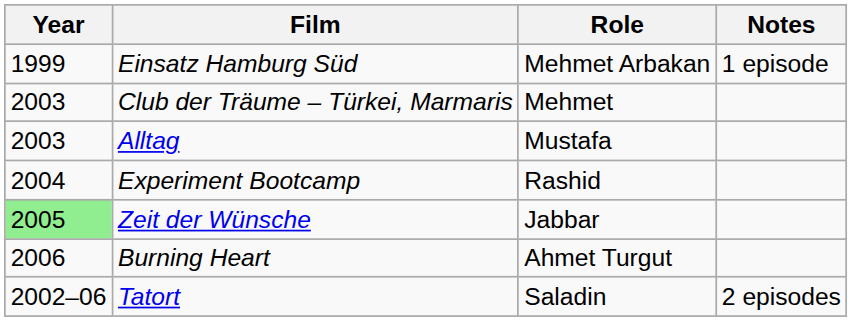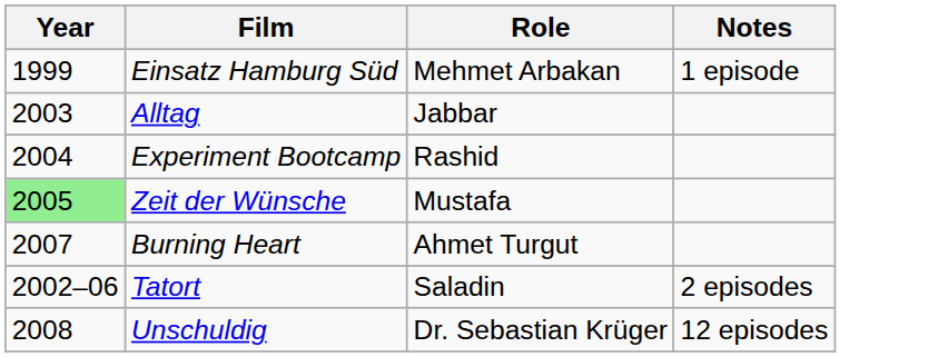- row: 2003 | Club der Träume – Türkei, Marmaris | Mehmet
Alltag | Role: Mustafa -> Jabbar
Zeit der Wünsche | Role: Jabbar -> Mustafa
Burning Heart | Year: 2006 -> 2007
+ row: 2008 | Unschuldig | Dr. Sebastian Krüger | 12 episodes
